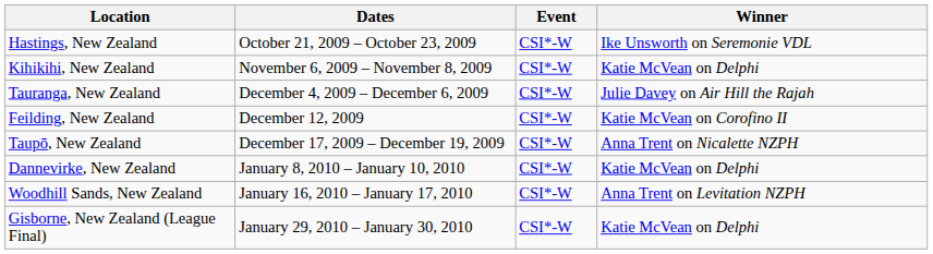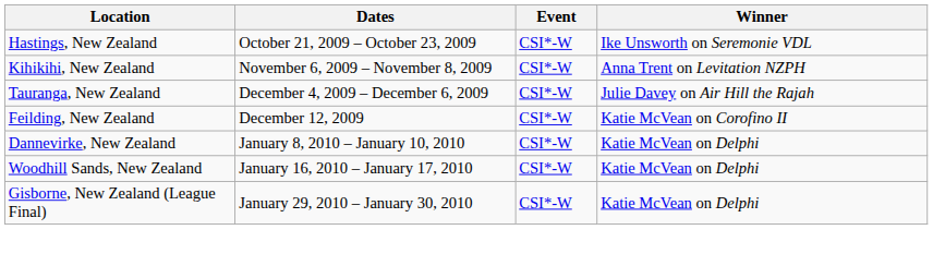Kihikihi, New Zealand | Winner: Katie McVean on Delphi -> Anna Trent on Levitation NZPH
- row: Taupō, New Zealand | December 17, 2009 – December 19, 2009 | CSI*-W | Anna Trent on Nicalette NZPH
Woodhill Sands, New Zealand | Winner: Anna Trent on Levitation NZPH -> Katie McVean on Delphi
